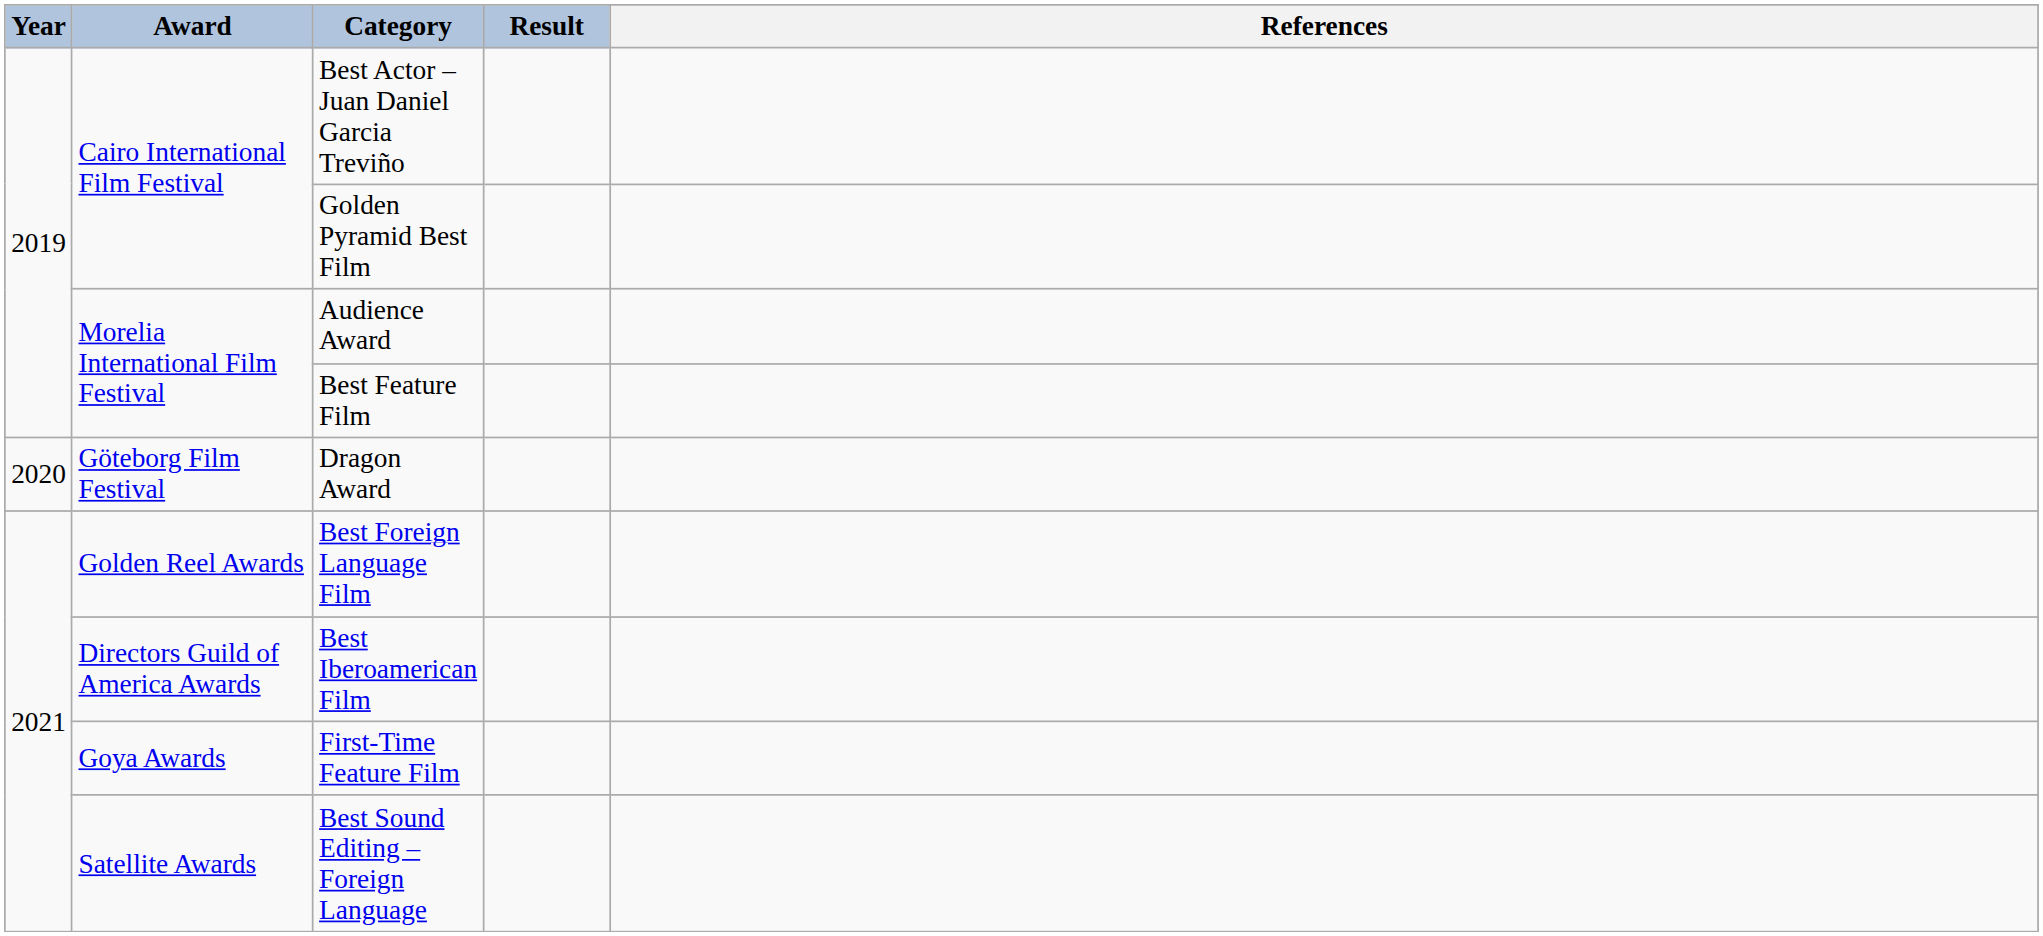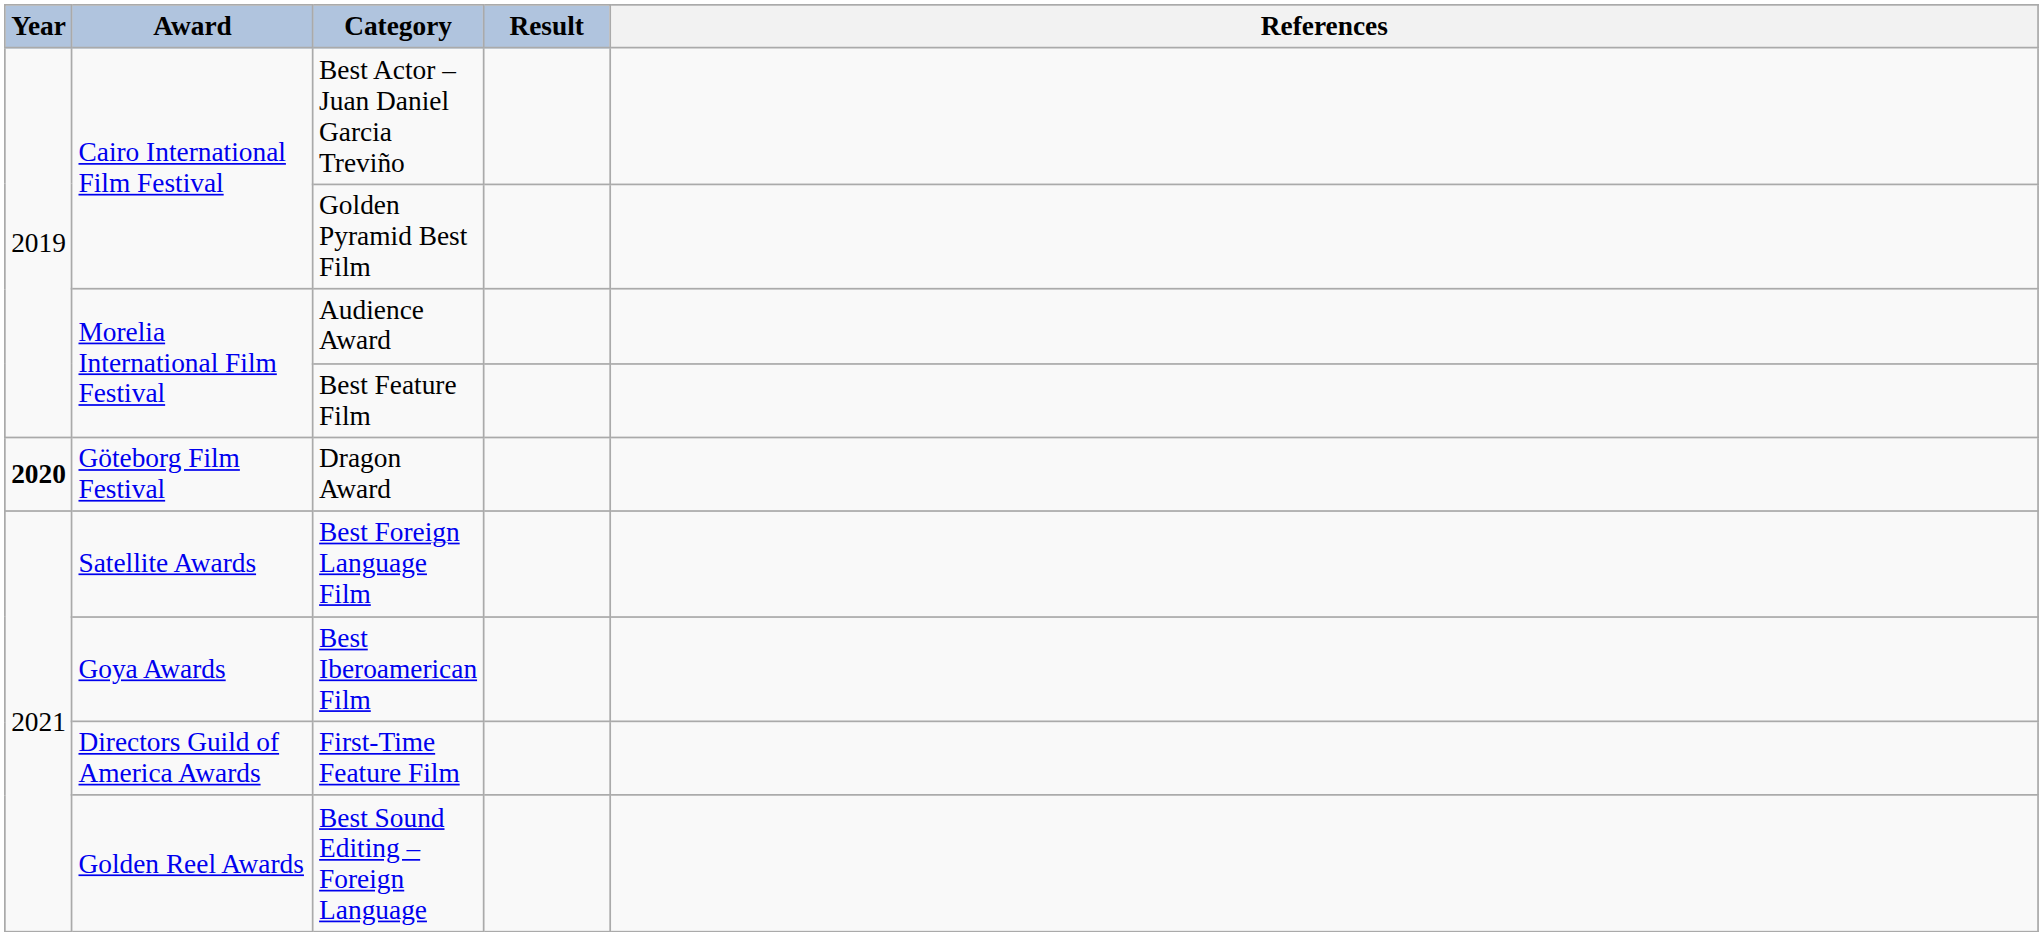Dragon Award | Year: normal -> bold
Best Foreign Language Film | Award: Golden Reel Awards -> Satellite Awards
Best Iberoamerican Film | Award: Directors Guild of America Awards -> Goya Awards
First-Time Feature Film | Award: Goya Awards -> Directors Guild of America Awards
Best Sound Editing – Foreign Language | Award: Satellite Awards -> Golden Reel Awards
